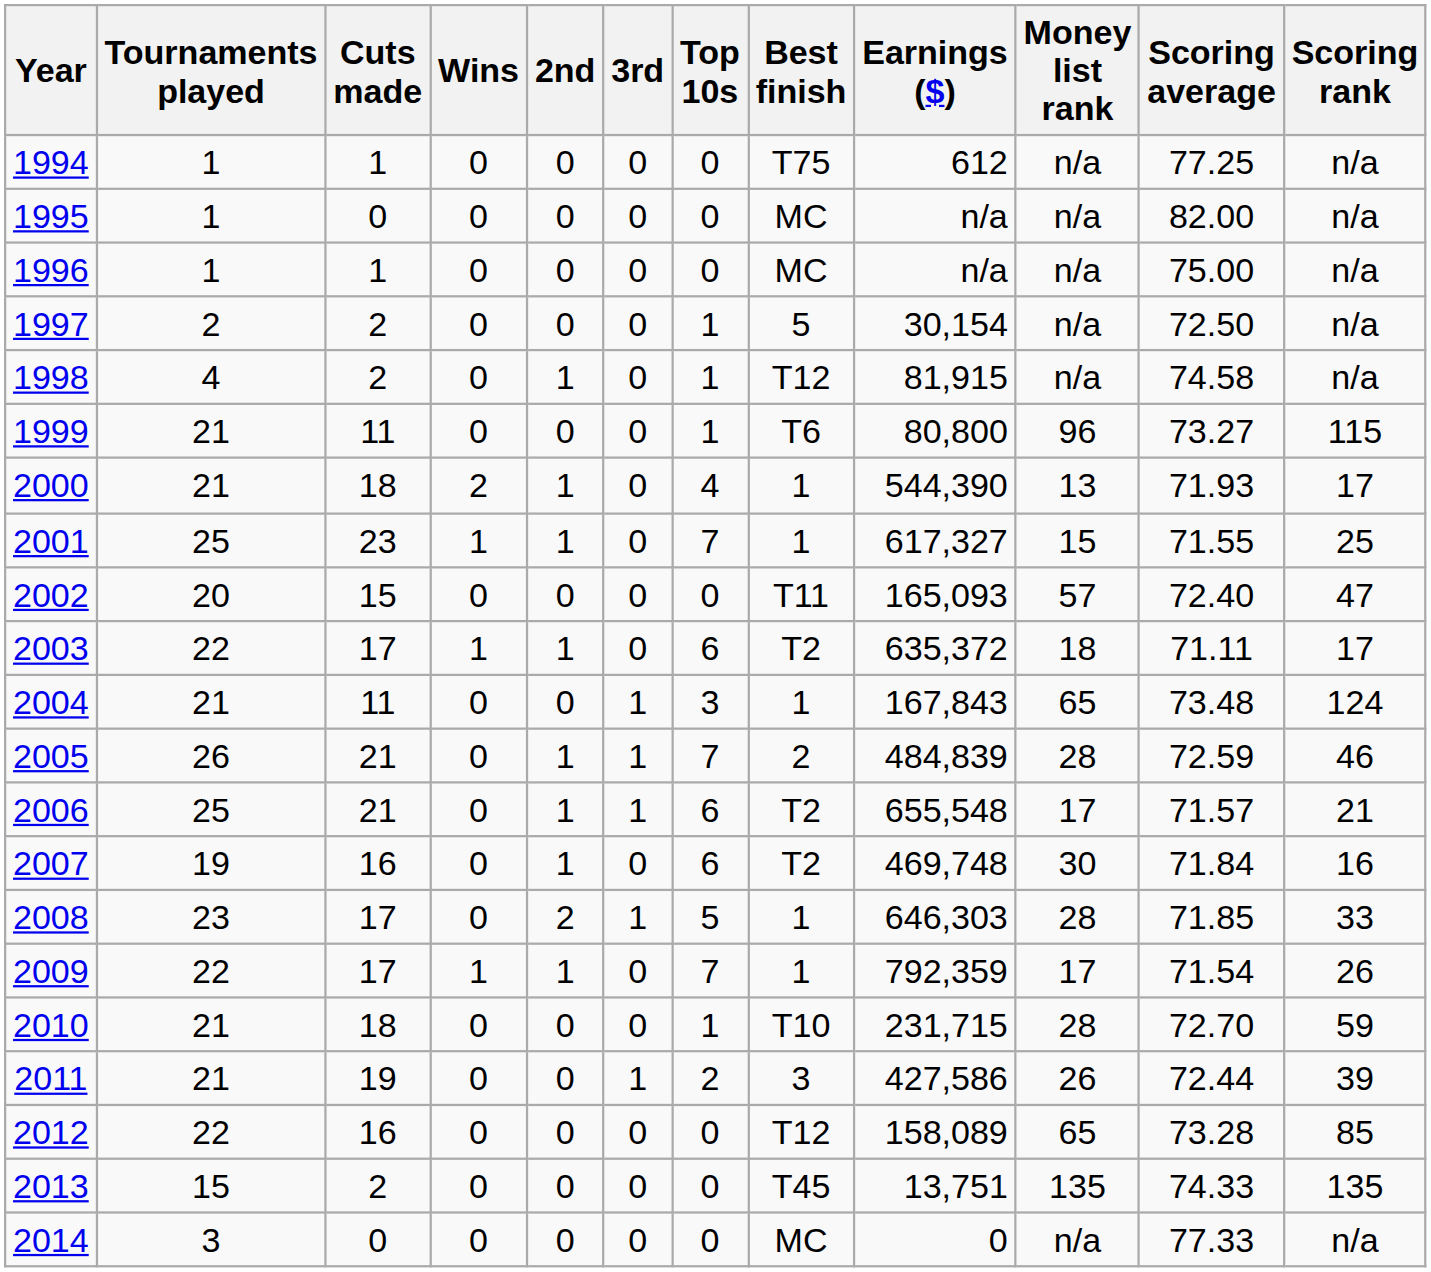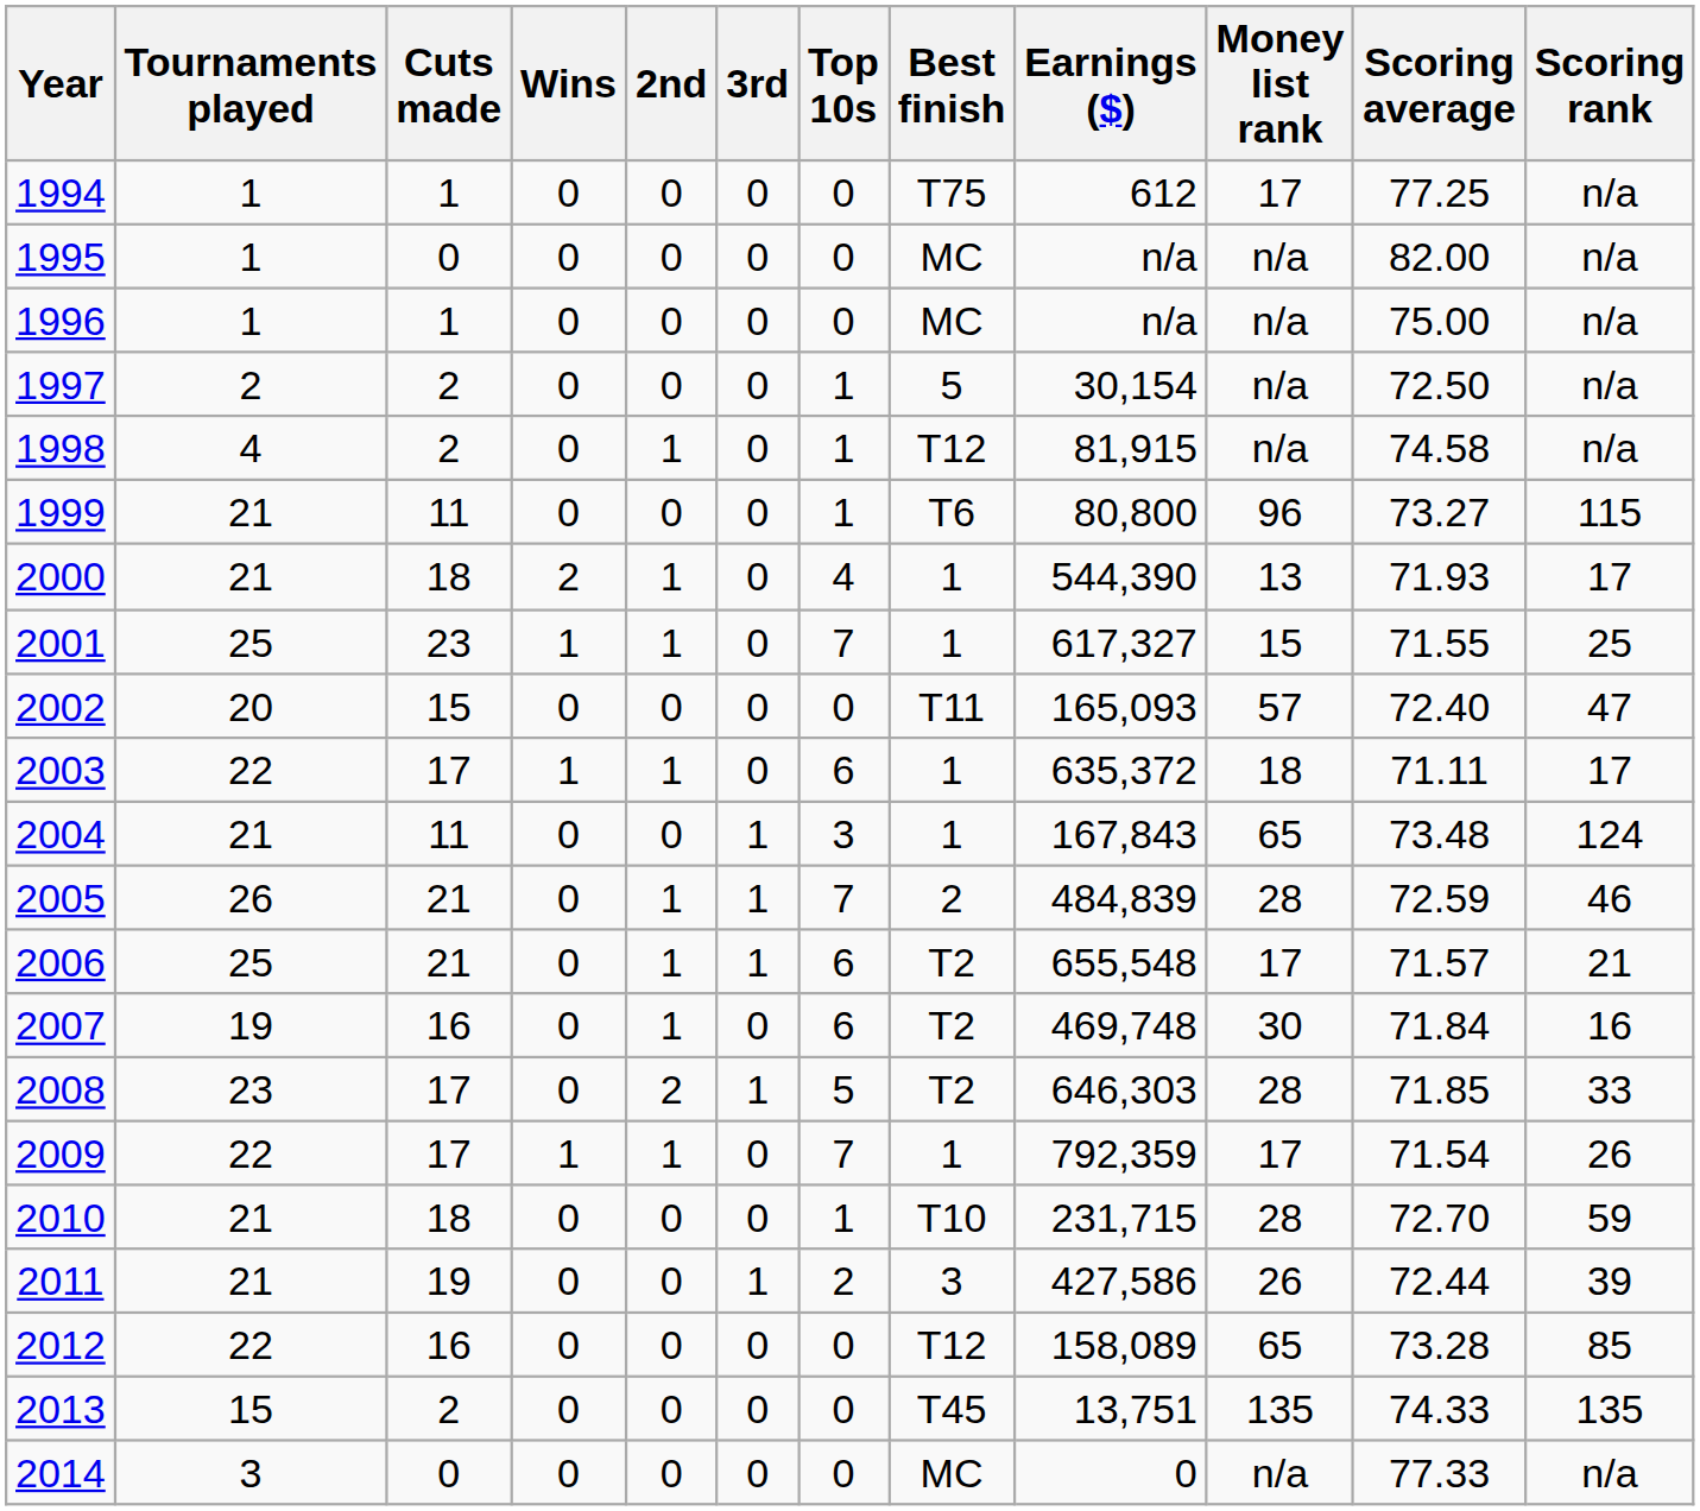1994 | Money list rank: n/a -> 17
2003 | Best finish: T2 -> 1
2008 | Best finish: 1 -> T2
